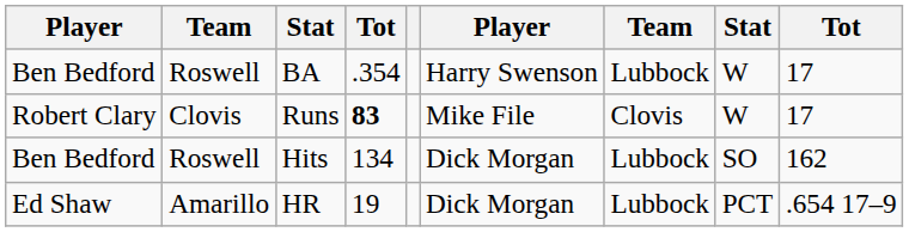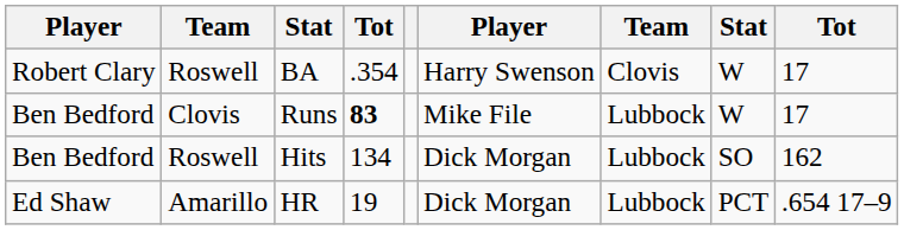BA | column 1: Ben Bedford -> Robert Clary
BA | column 7: Lubbock -> Clovis
Runs | column 1: Robert Clary -> Ben Bedford
Runs | column 7: Clovis -> Lubbock
